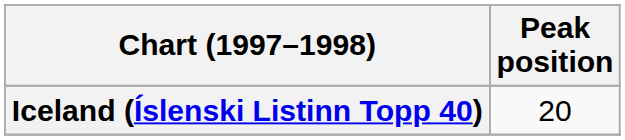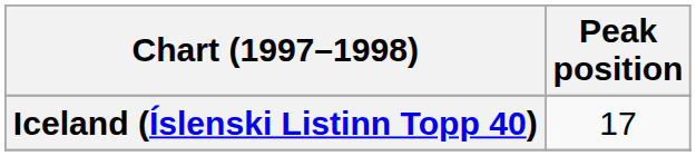Iceland (Íslenski Listinn Topp 40) | Peak position: 20 -> 17
